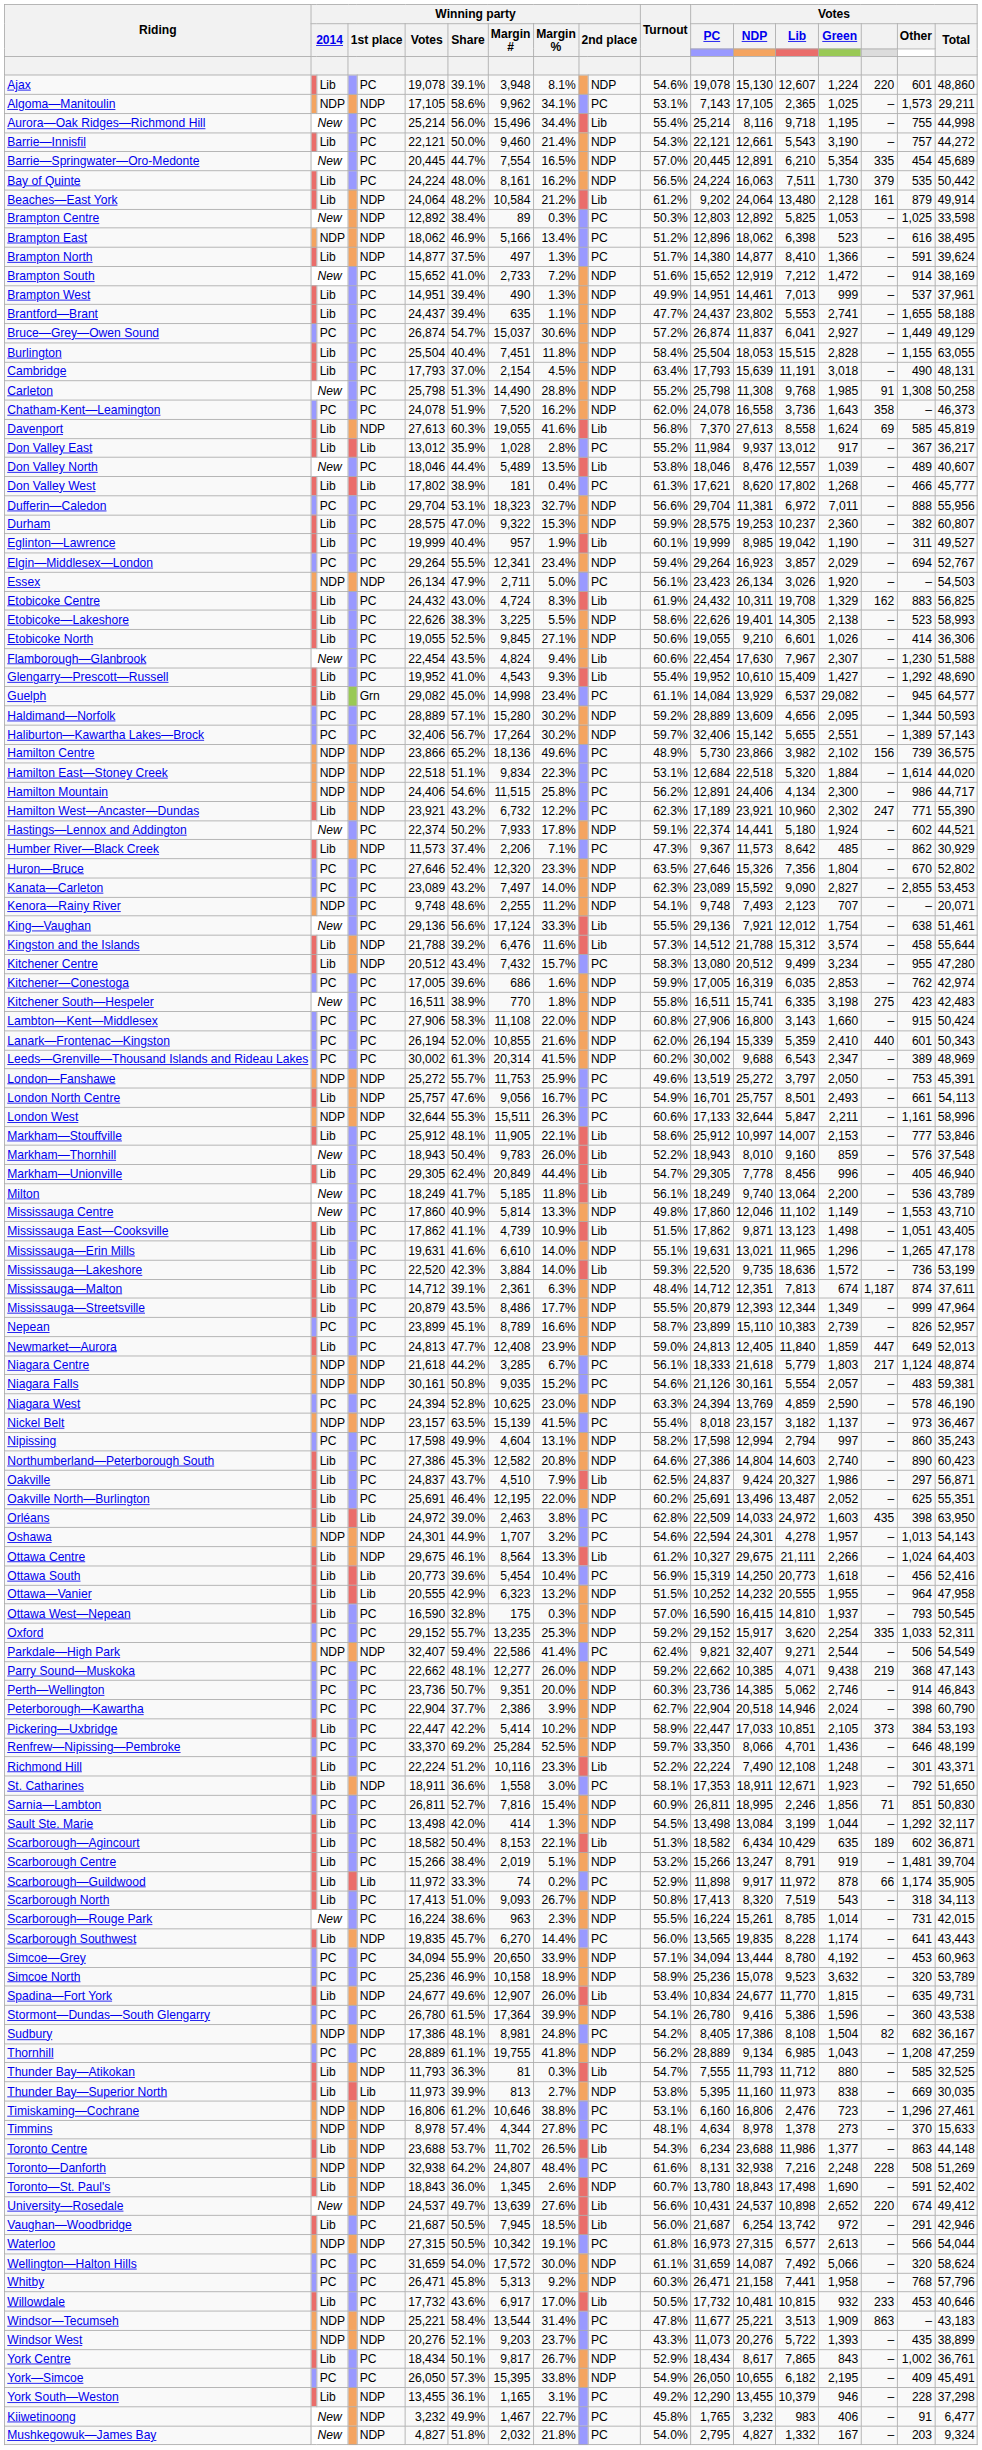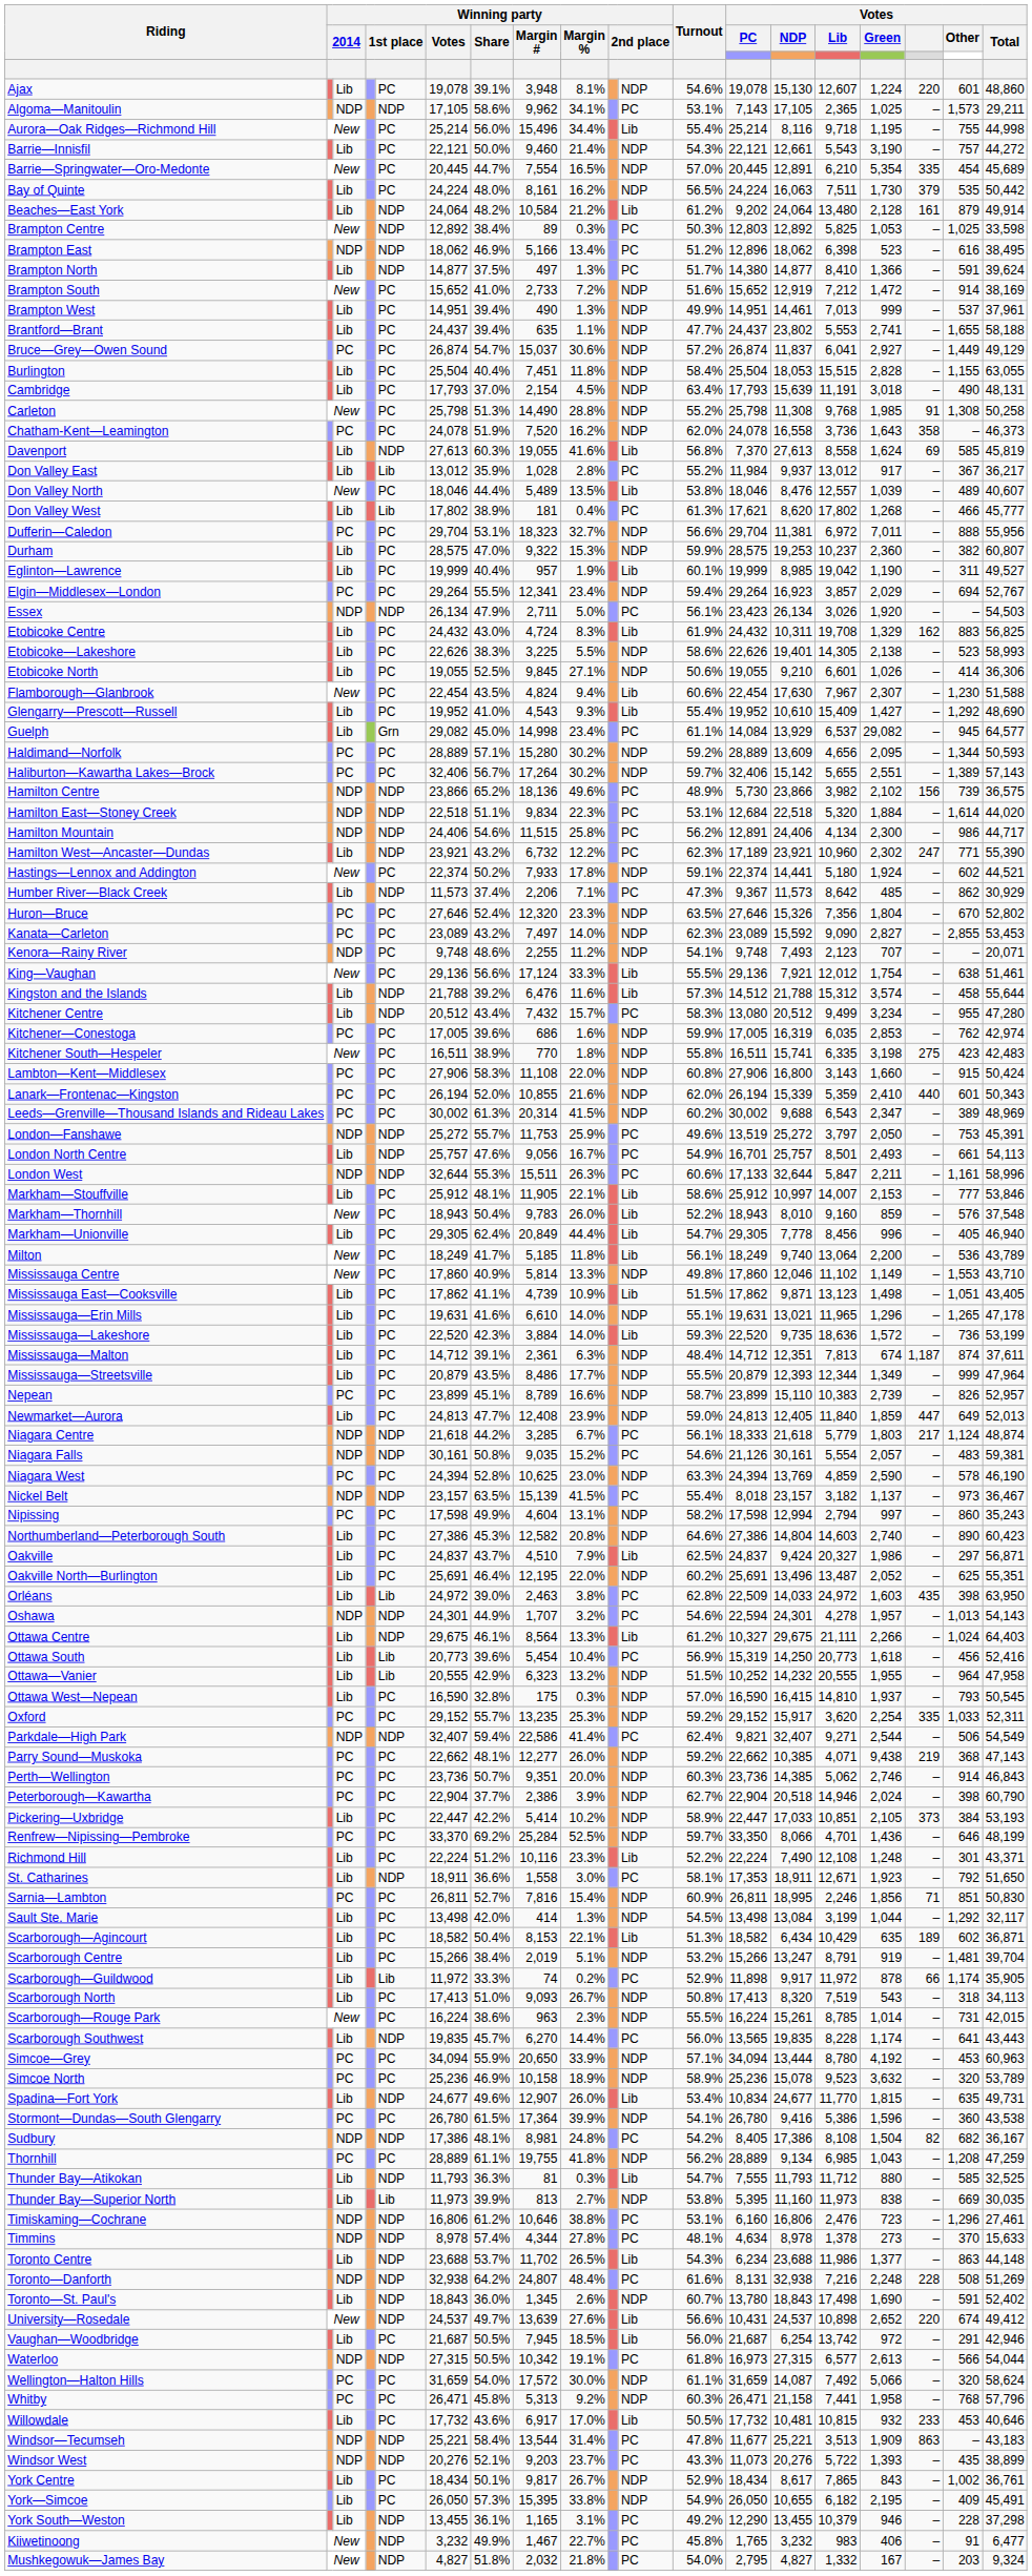York—Simcoe | column 3: PC -> Lib
